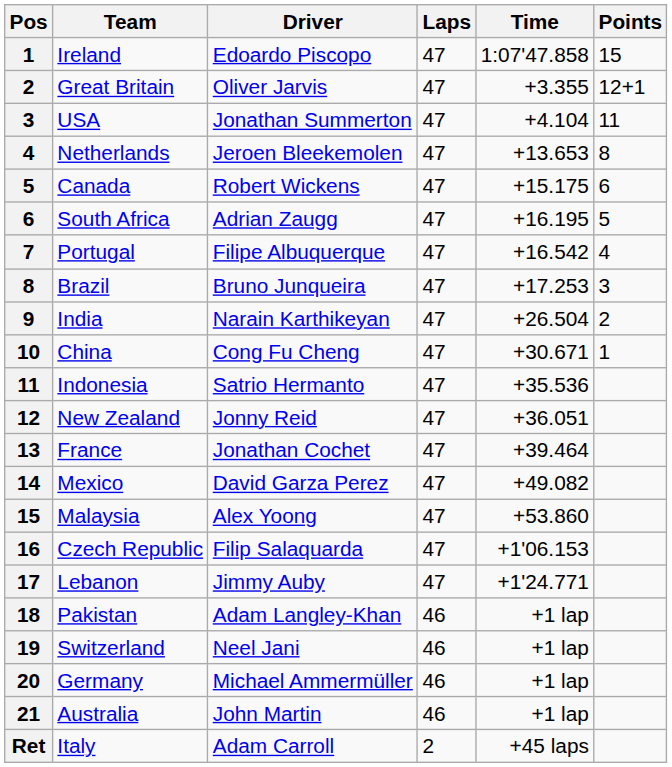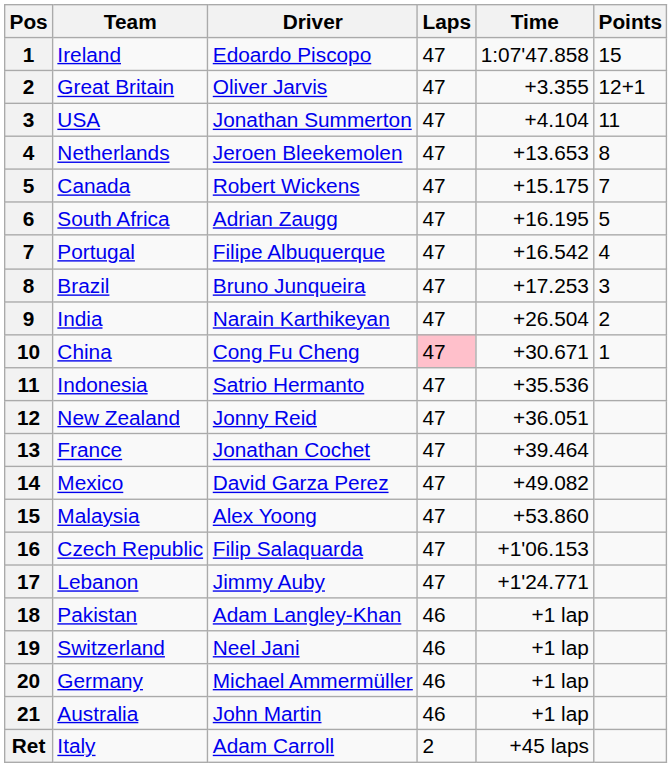Canada | Points: 6 -> 7
China | Laps: no background -> pink background
